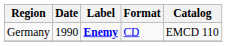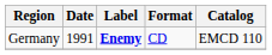Germany | Date: 1990 -> 1991
